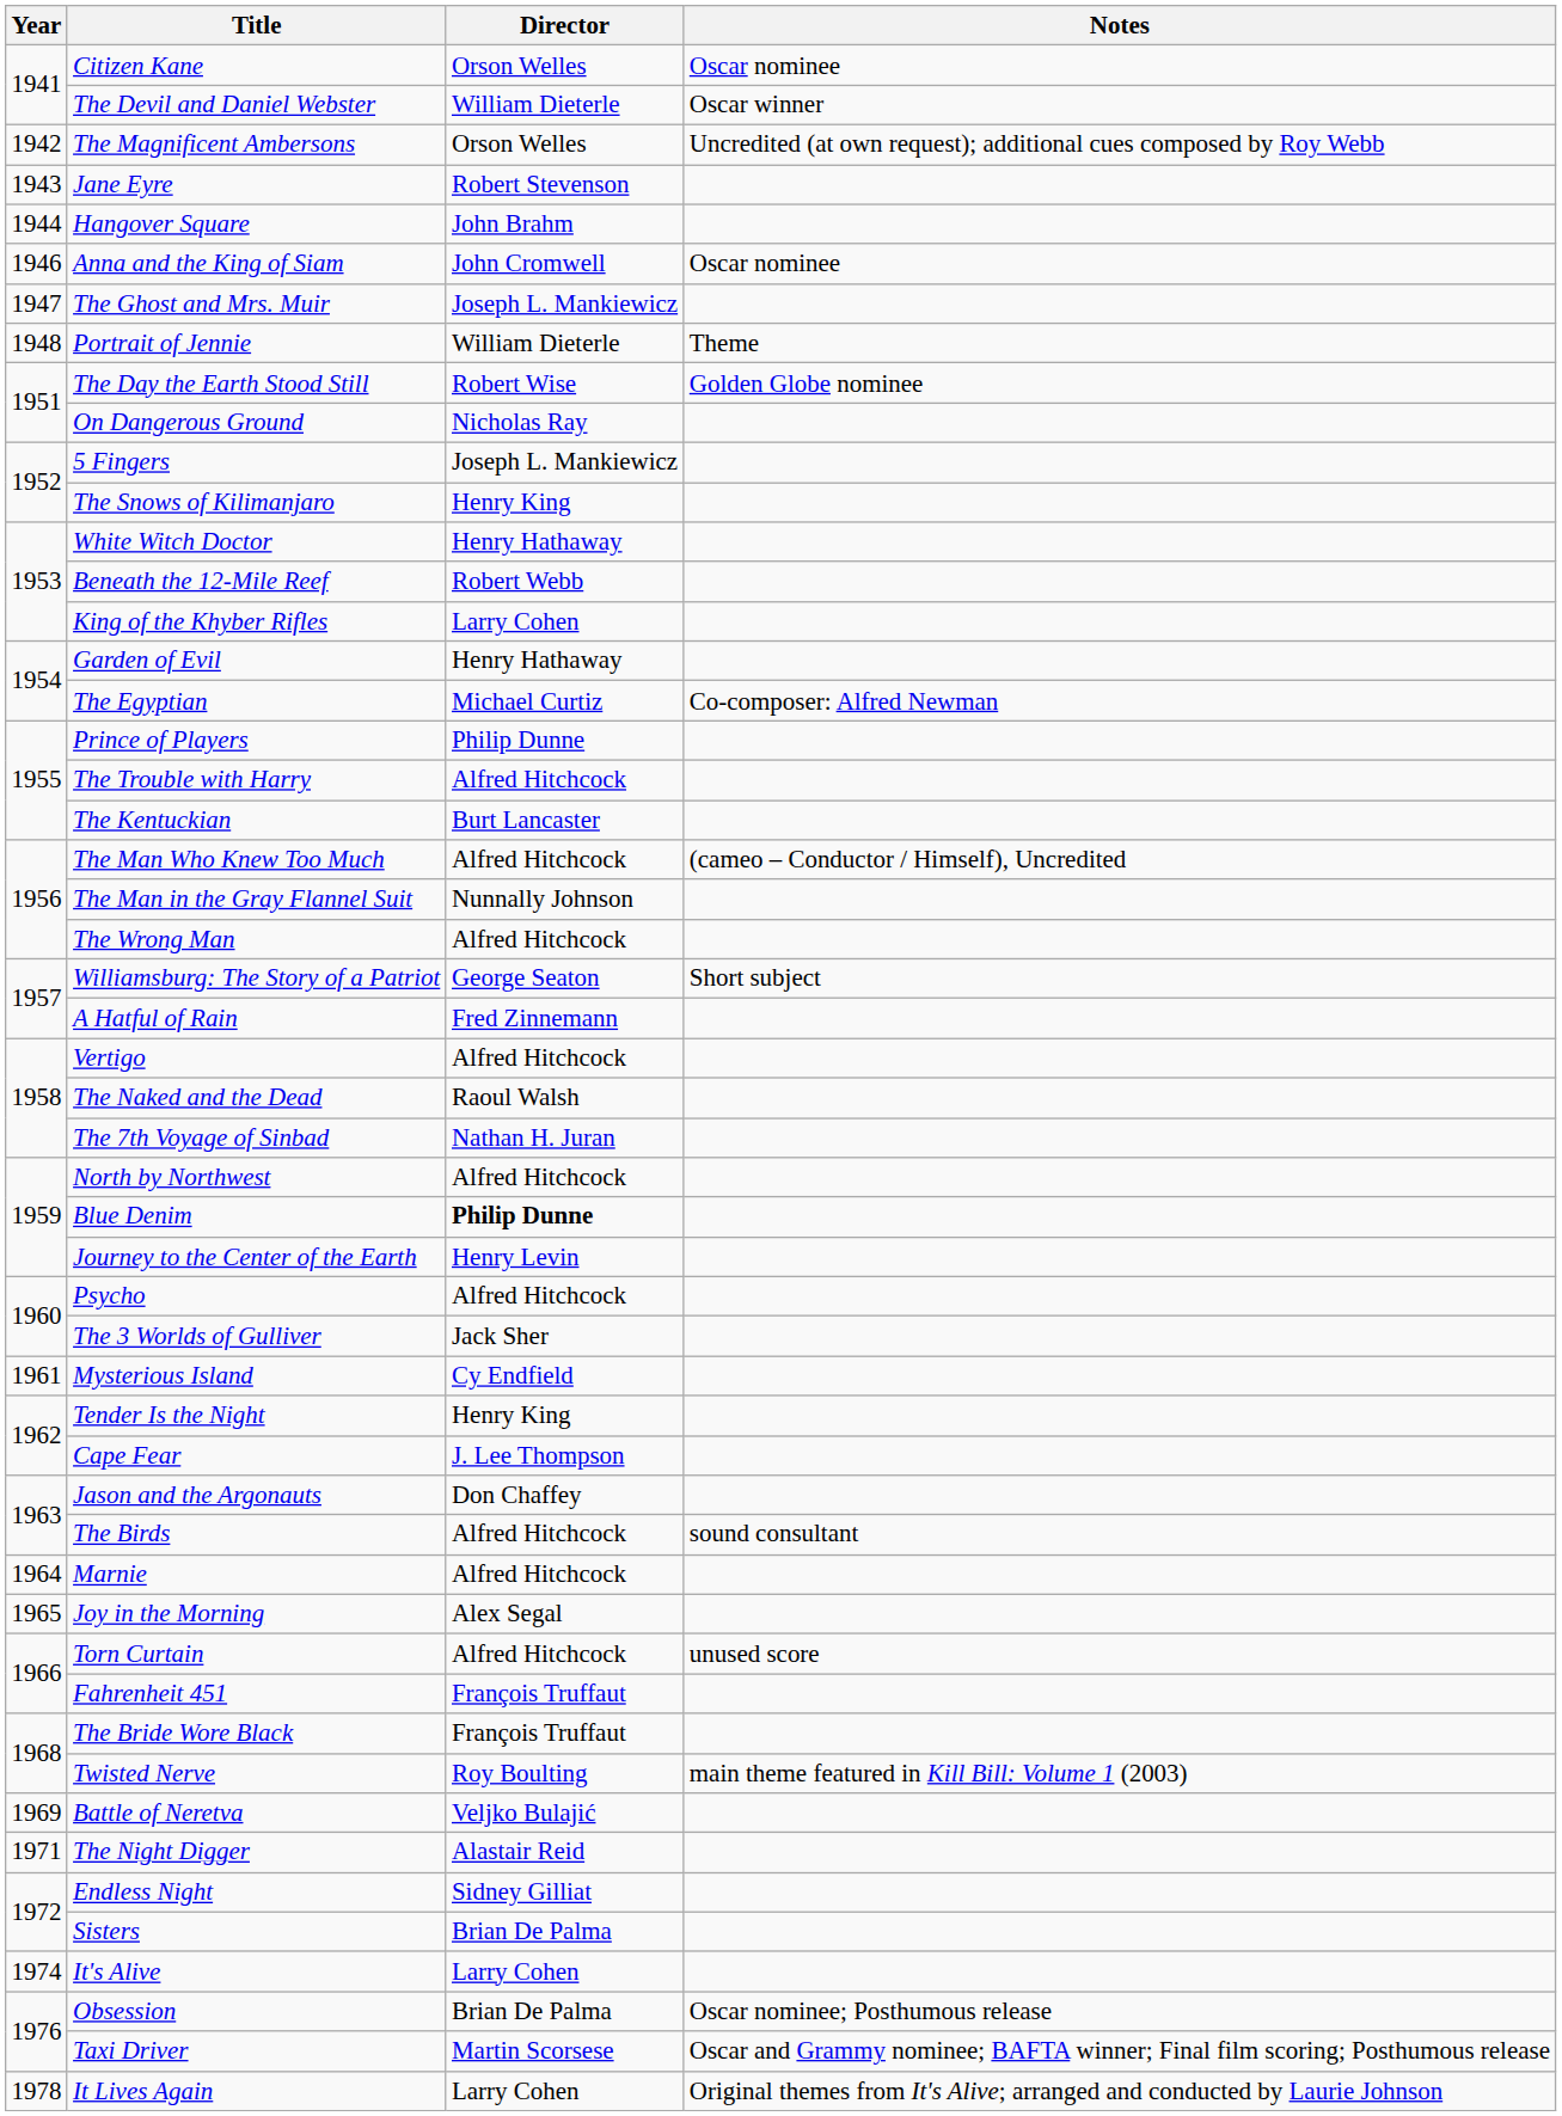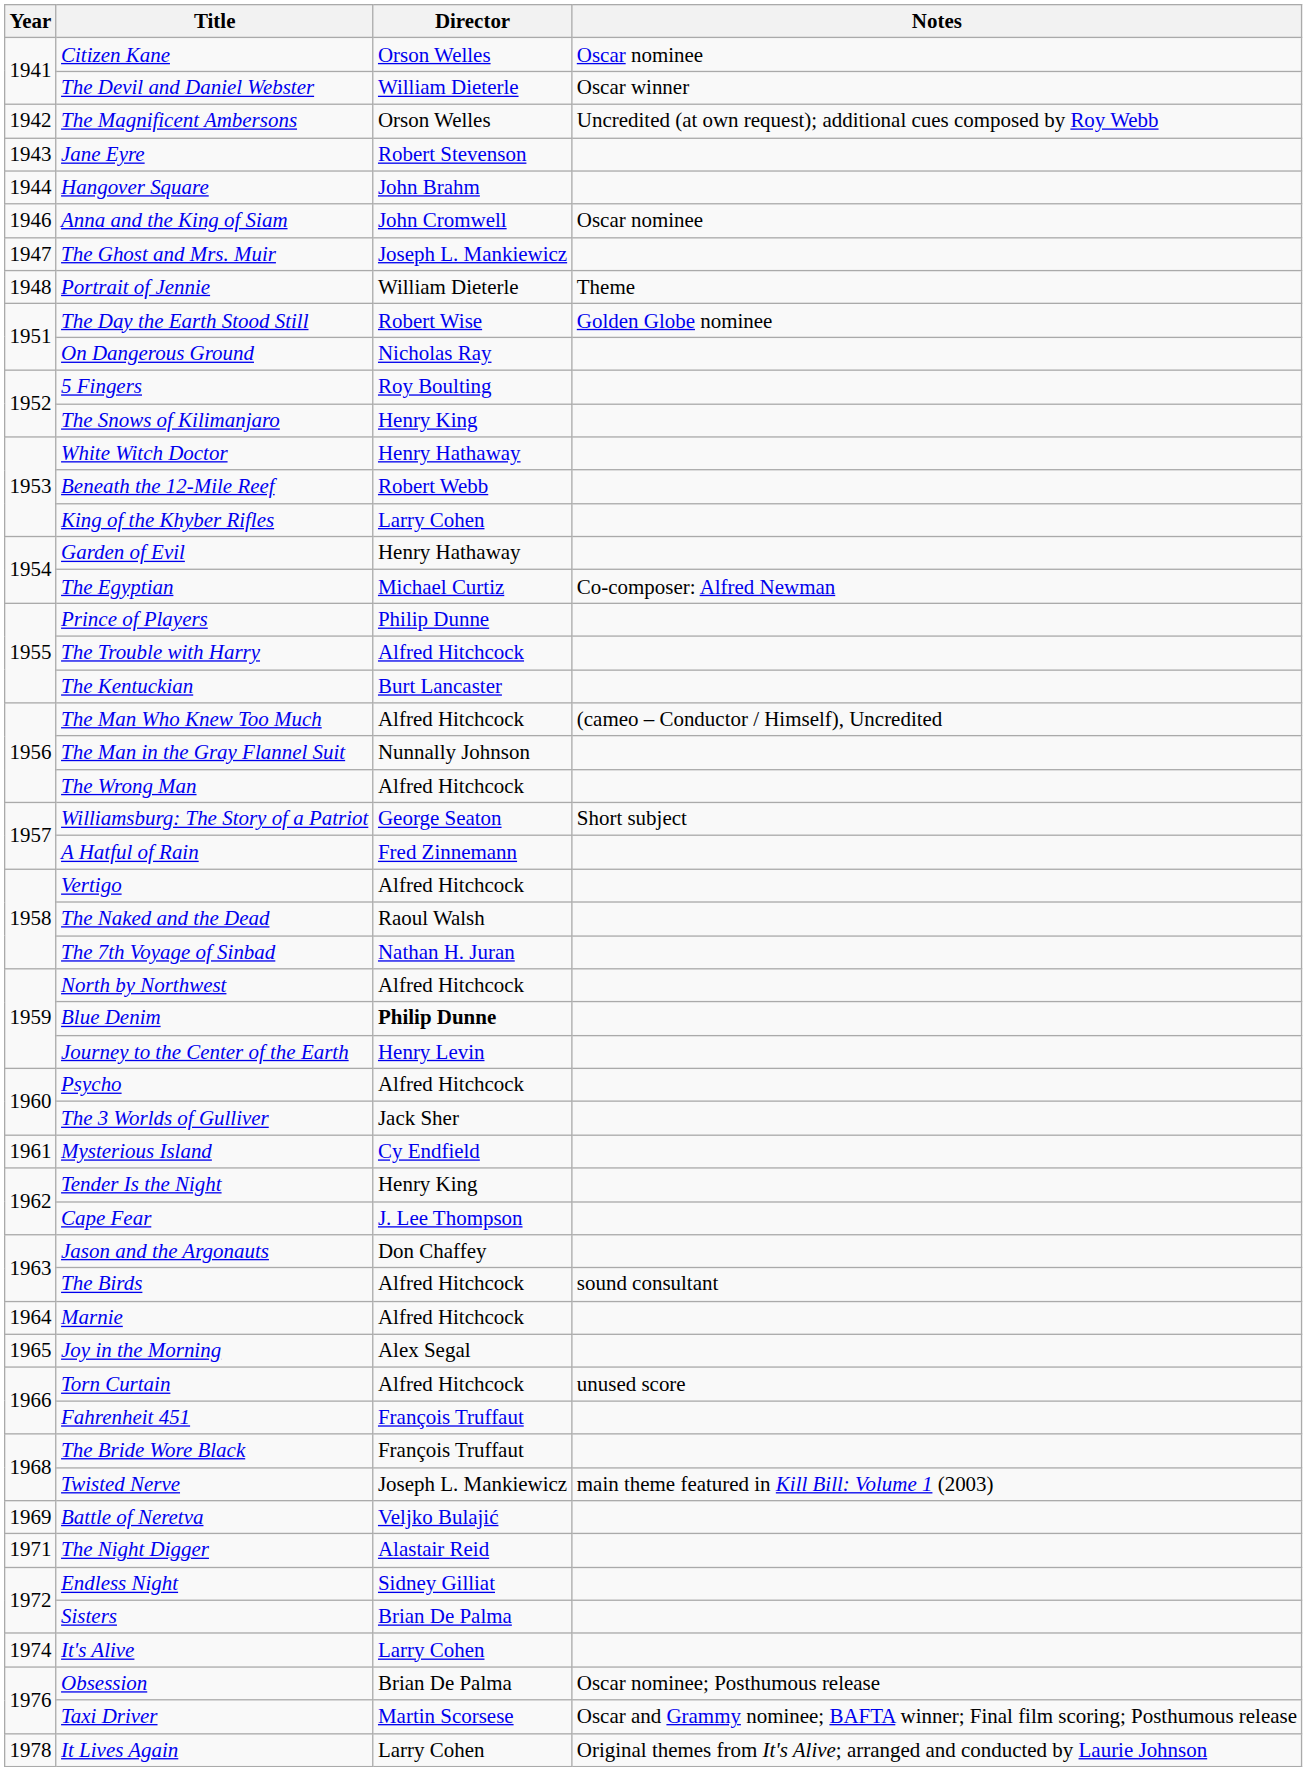5 Fingers | Director: Joseph L. Mankiewicz -> Roy Boulting
Twisted Nerve | Director: Roy Boulting -> Joseph L. Mankiewicz
